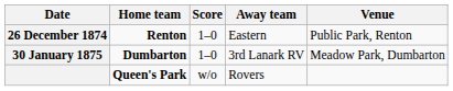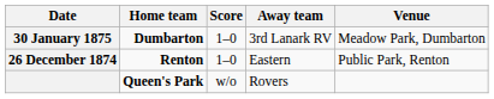rows swapped: 26 December 1874 <-> 30 January 1875
